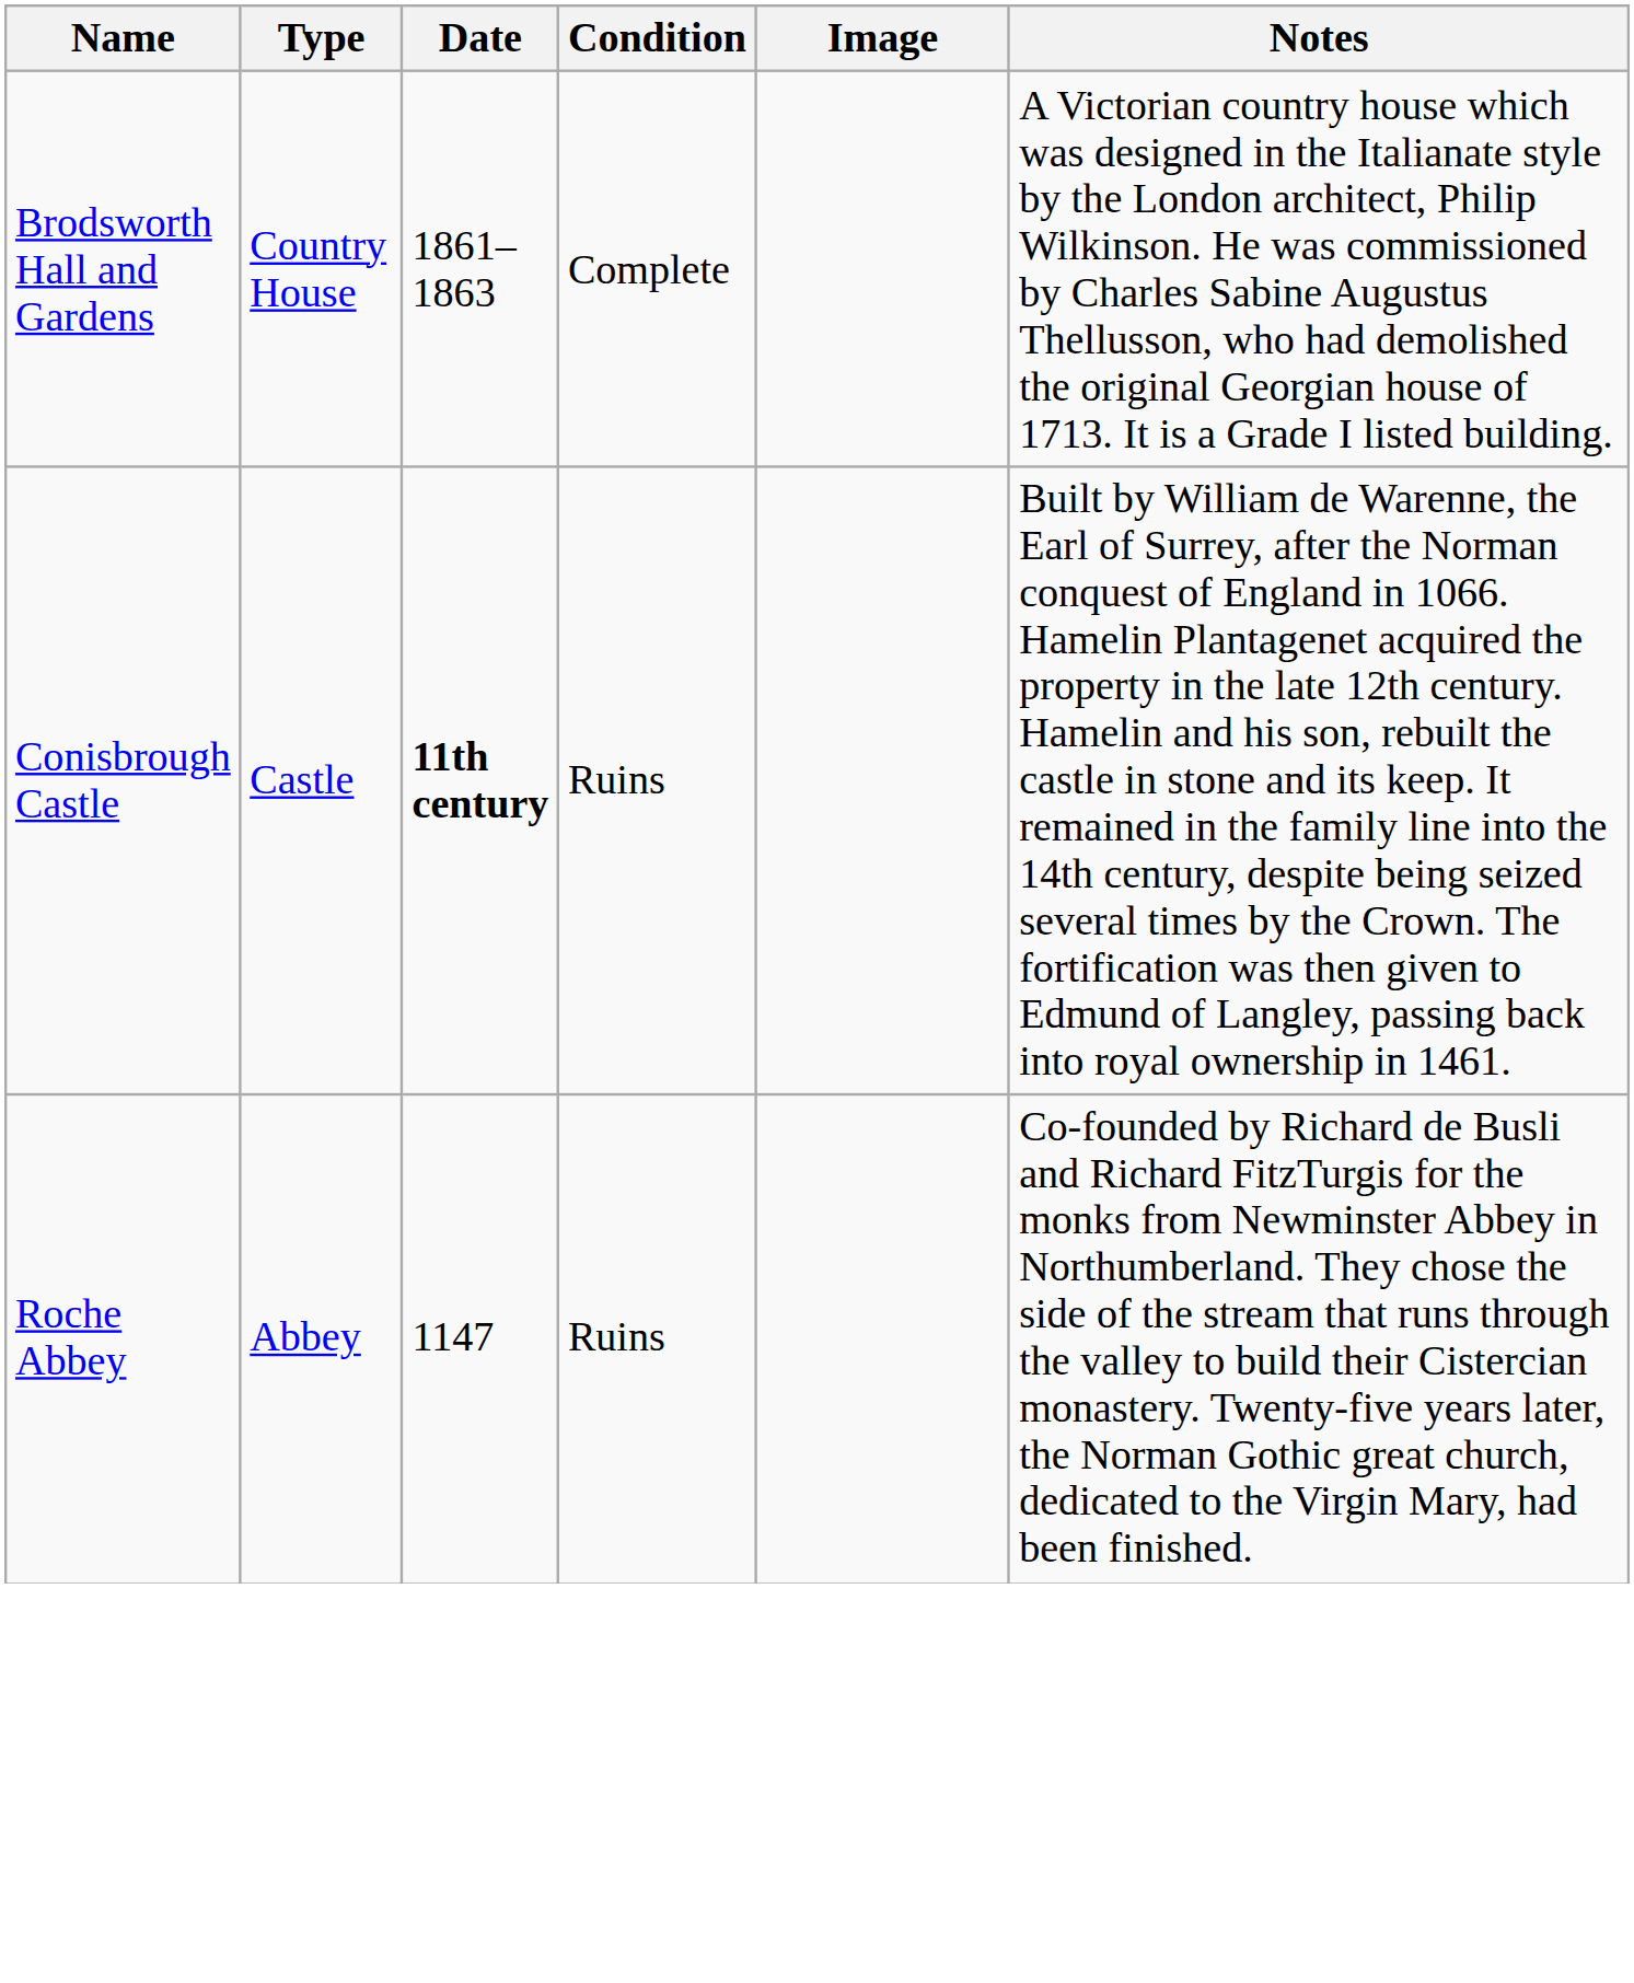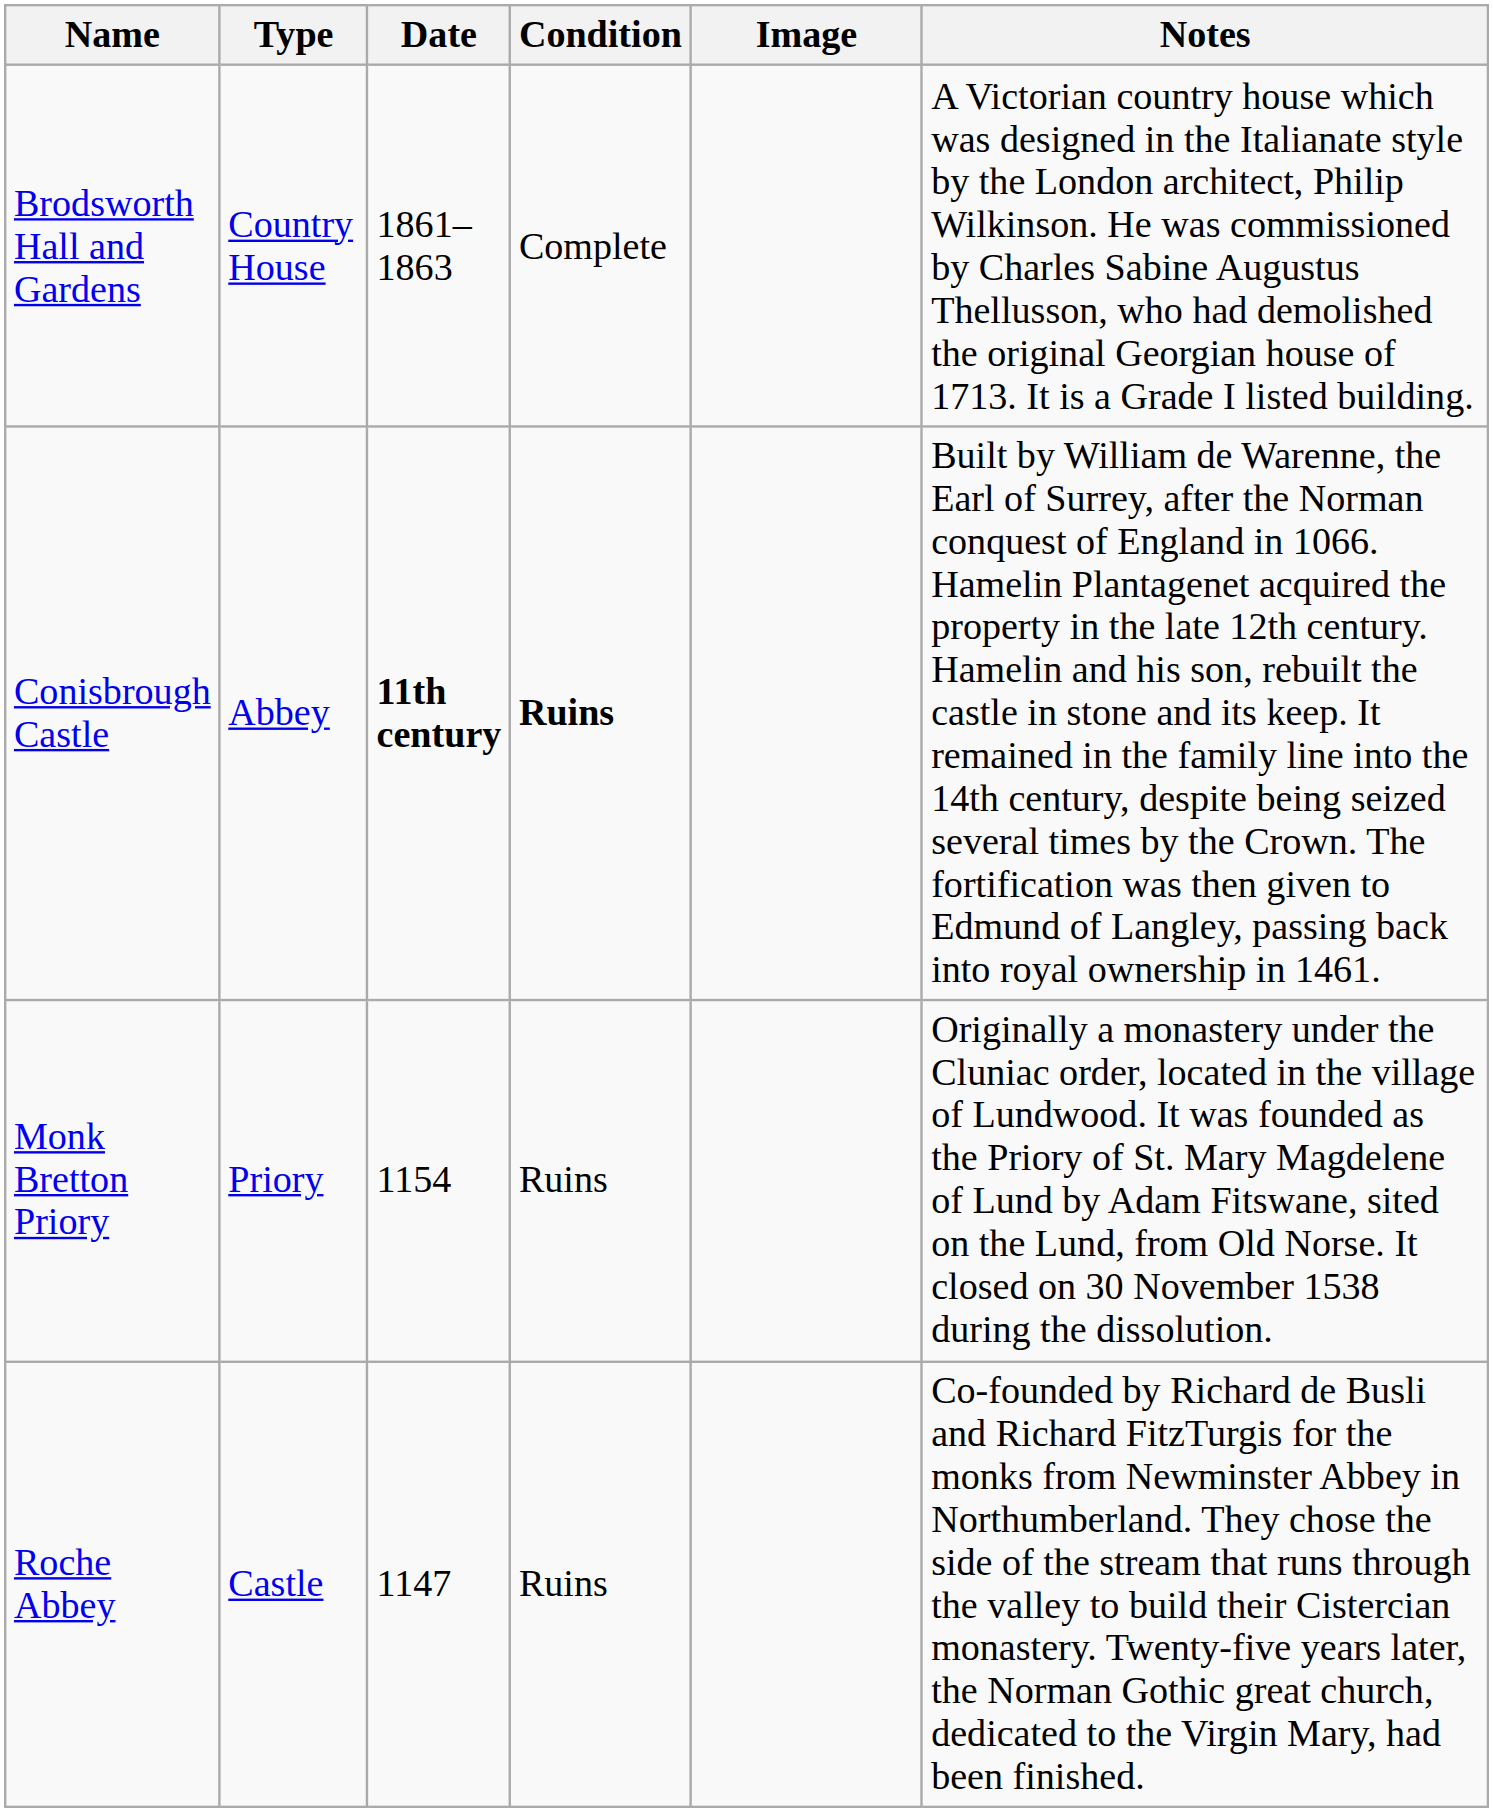Conisbrough Castle | Type: Castle -> Abbey
Conisbrough Castle | Condition: normal -> bold
+ row: Monk Bretton Priory | Priory | 1154 | Ruins | Originally a monastery under the Cluniac order, located in the village of Lundwood. It was founded as the Priory of St. Mary Magdelene of Lund by Adam Fitswane, sited on the Lund, from Old Norse. It closed on 30 November 1538 during the dissolution.
Roche Abbey | Type: Abbey -> Castle
